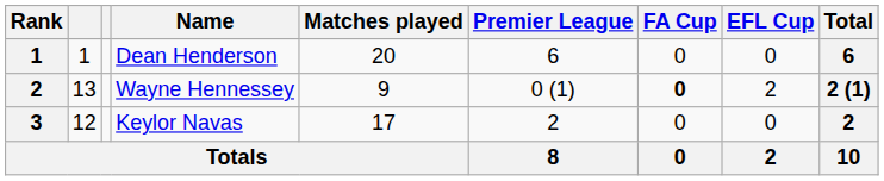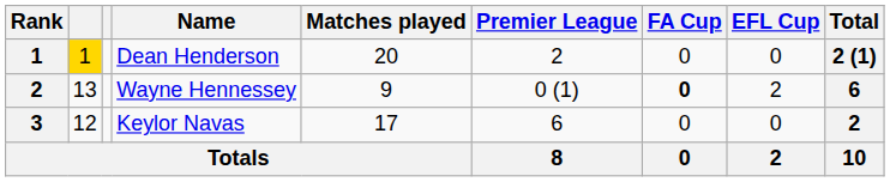Dean Henderson | column 2: no background -> gold background
Dean Henderson | Premier League: 6 -> 2
Dean Henderson | Total: 6 -> 2 (1)
Wayne Hennessey | Total: 2 (1) -> 6
Keylor Navas | Premier League: 2 -> 6
